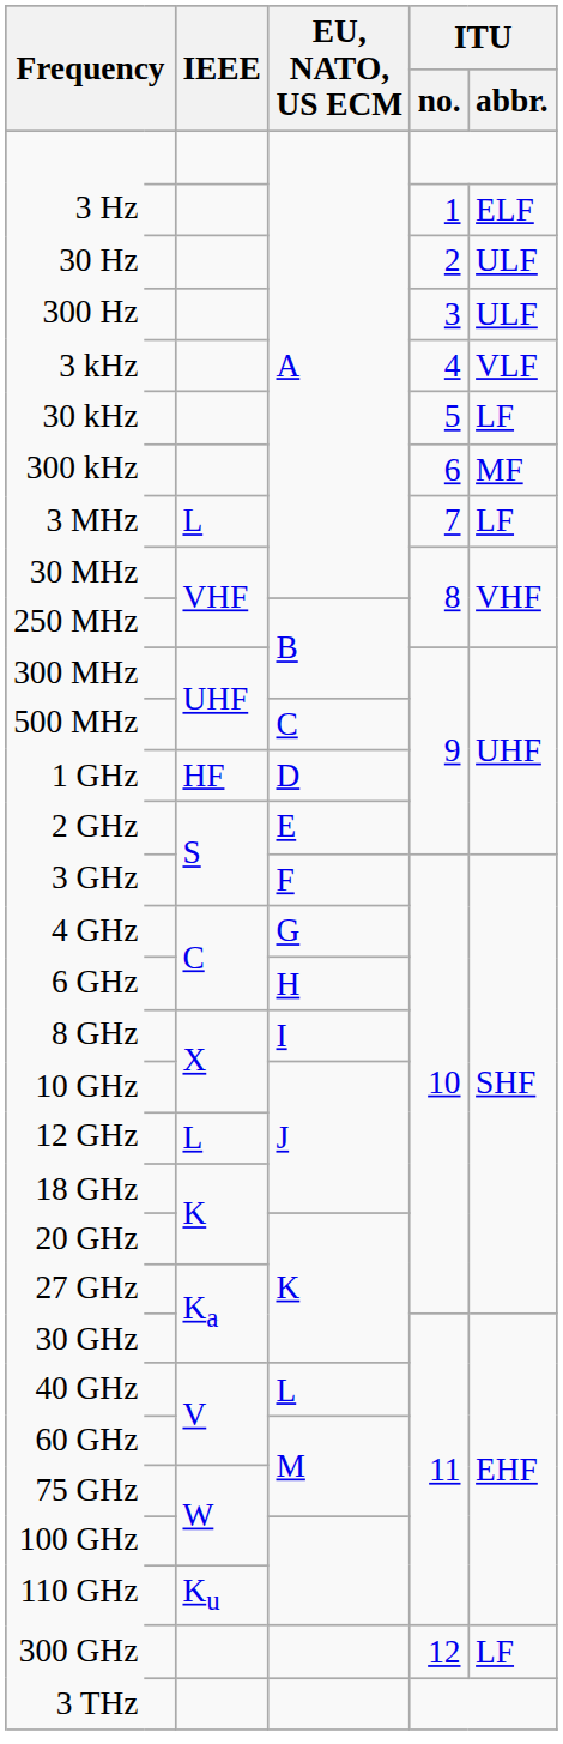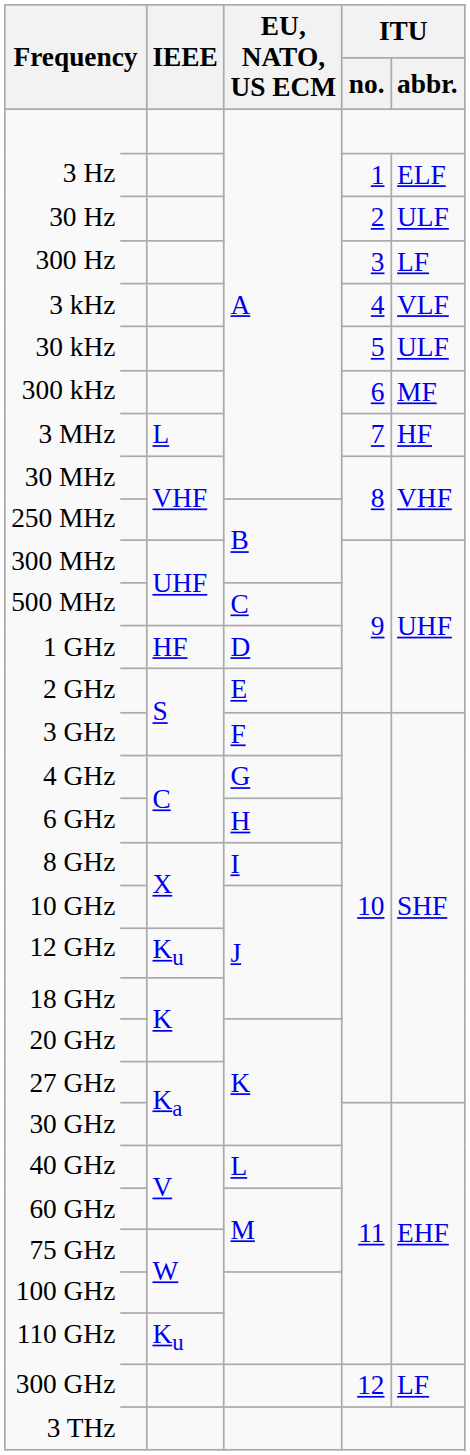300 Hz | ITU / abbr.: ULF -> LF
30 kHz | ITU / abbr.: LF -> ULF
3 MHz | ITU / abbr.: LF -> HF
12 GHz | IEEE: L -> Ku
